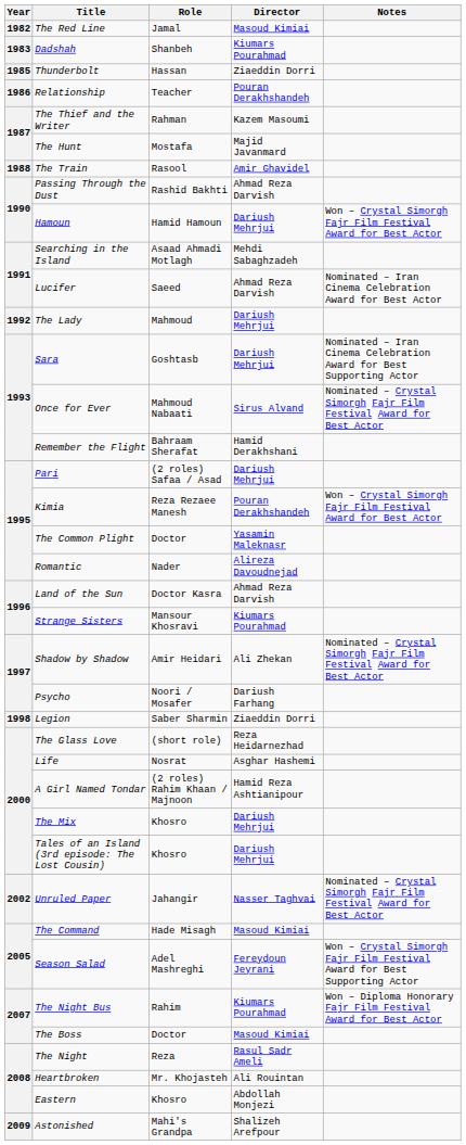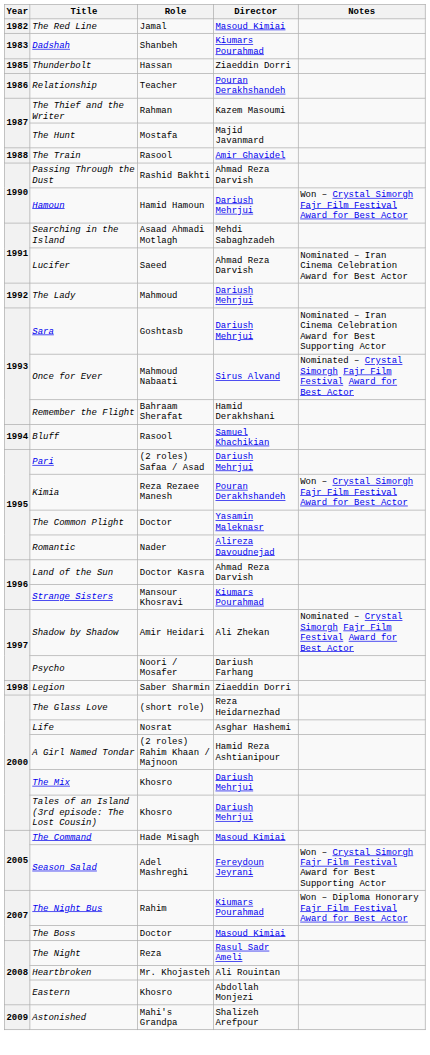+ row: 1994 | Bluff | Rasool | Samuel Khachikian
- row: 2002 | Unruled Paper | Jahangir | Nasser Taghvai | Nominated – Crystal Simorgh Fajr Film Festival Award for Best Actor
